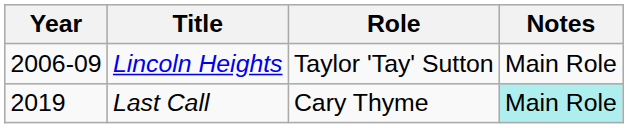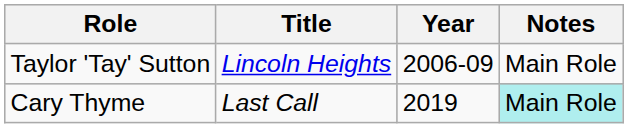columns swapped: Year <-> Role
